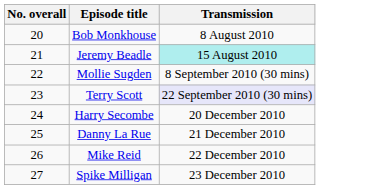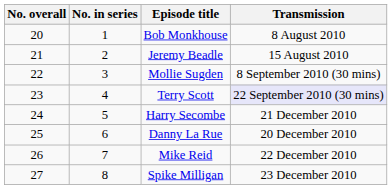+ column: No. in series | 1 | 2 | 3 | 4 | 5 | 6 | 7 | 8
Jeremy Beadle | Transmission: paleturquoise background -> no background
Harry Secombe | Transmission: 20 December 2010 -> 21 December 2010
Danny La Rue | Transmission: 21 December 2010 -> 20 December 2010
